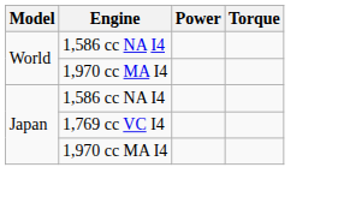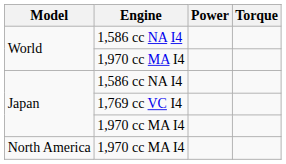+ row: North America | 1,970 cc MA I4
